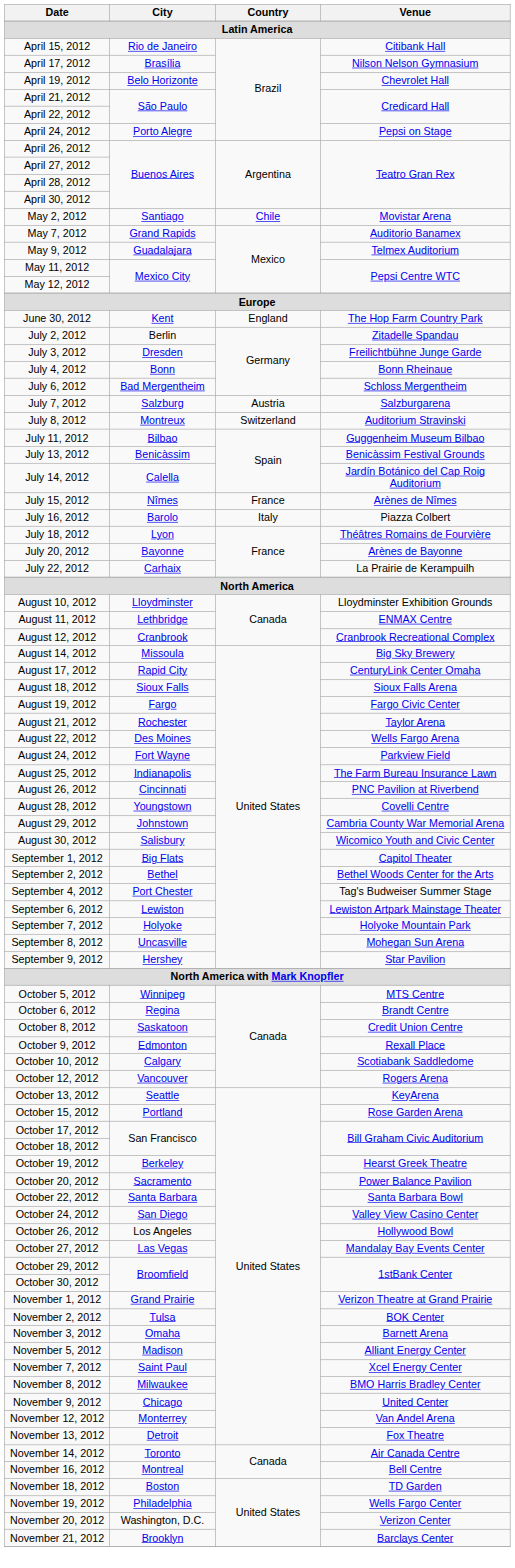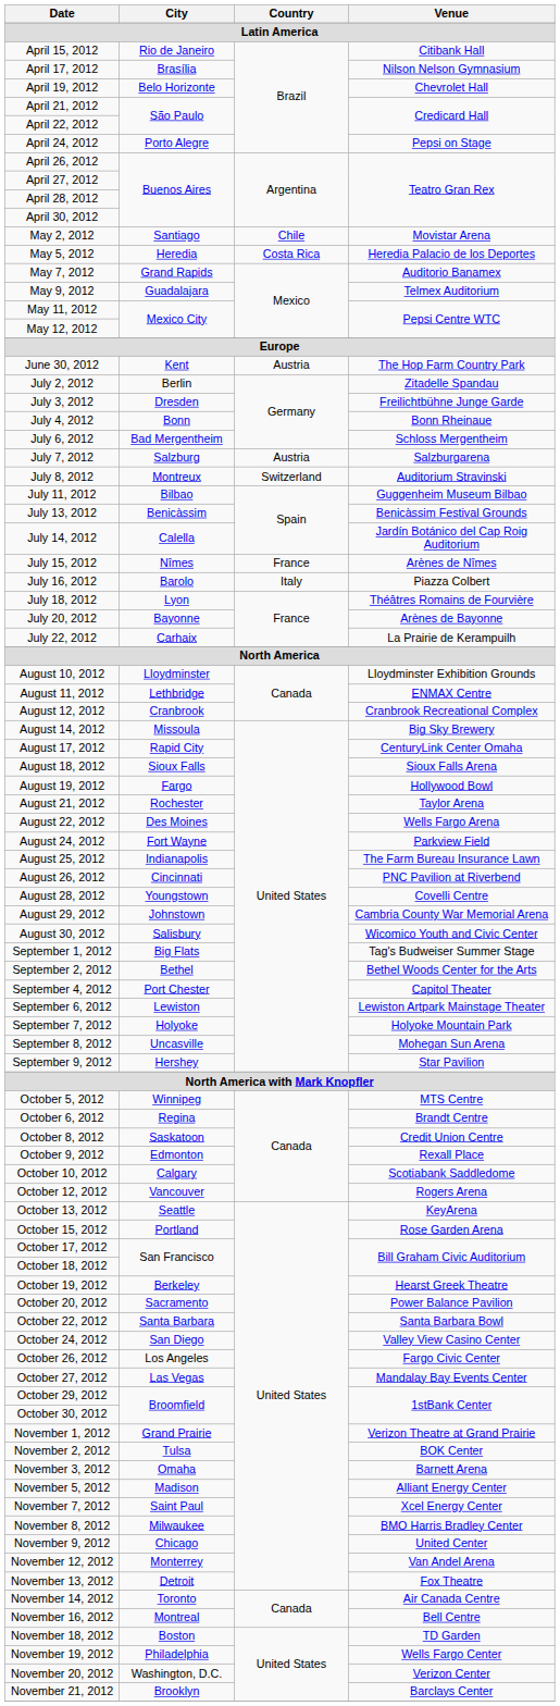+ row: May 5, 2012 | Heredia | Costa Rica | Heredia Palacio de los Deportes
June 30, 2012 | Country: England -> Austria
August 19, 2012 | Venue: Fargo Civic Center -> Hollywood Bowl
September 1, 2012 | Venue: Capitol Theater -> Tag's Budweiser Summer Stage
September 4, 2012 | Venue: Tag's Budweiser Summer Stage -> Capitol Theater
October 26, 2012 | Venue: Hollywood Bowl -> Fargo Civic Center
